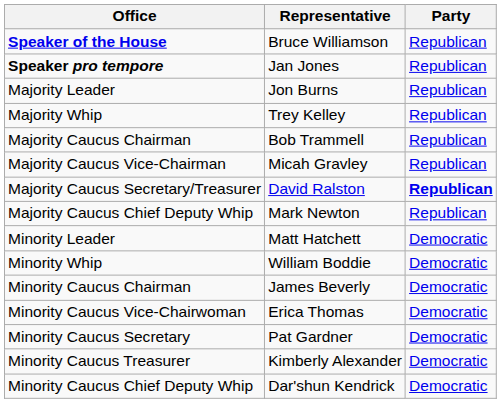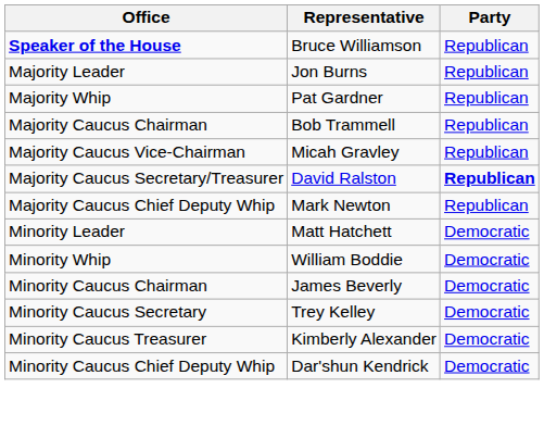- row: Speaker pro tempore | Jan Jones | Republican
Majority Whip | Representative: Trey Kelley -> Pat Gardner
- row: Minority Caucus Vice-Chairwoman | Erica Thomas | Democratic
Minority Caucus Secretary | Representative: Pat Gardner -> Trey Kelley
